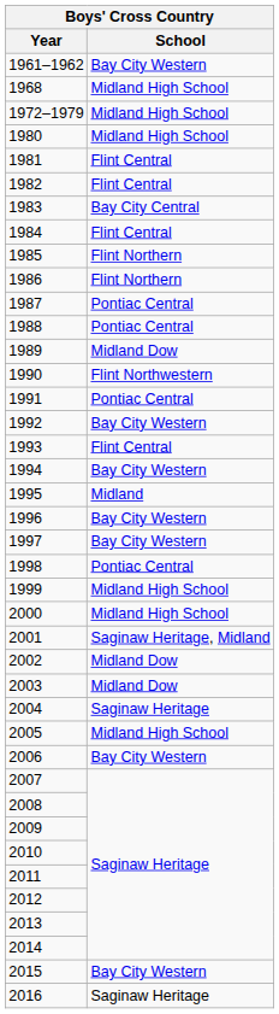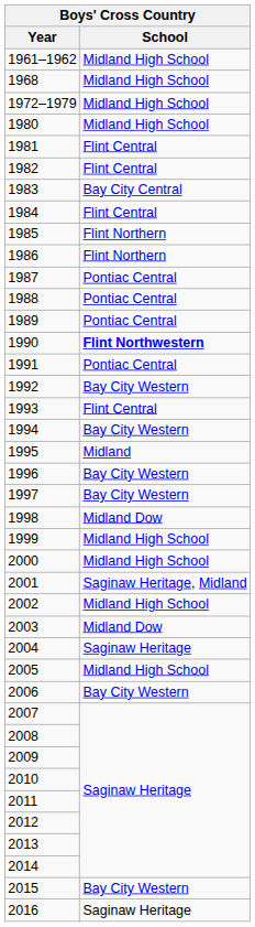1961–1962 | School: Bay City Western -> Midland High School
1989 | School: Midland Dow -> Pontiac Central
1990 | School: normal -> bold
1998 | School: Pontiac Central -> Midland Dow
2002 | School: Midland Dow -> Midland High School
